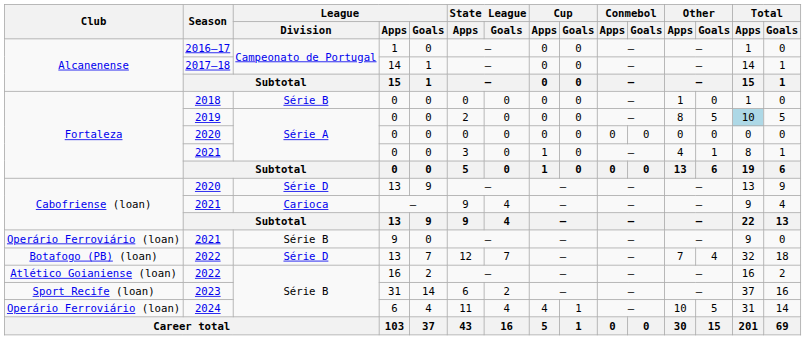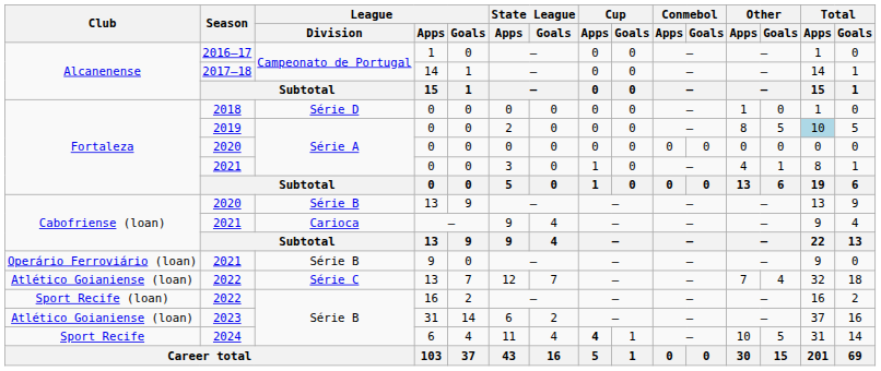2018 | League / Division: Série B -> Série D
2020 / 13 | League / Division: Série D -> Série B
2022 / 13 | Club: Botafogo (PB) (loan) -> Atlético Goianiense (loan)
2022 / 13 | League / Division: Série D -> Série C
2022 / 16 | Club: Atlético Goianiense (loan) -> Sport Recife (loan)
2023 | Club: Sport Recife (loan) -> Atlético Goianiense (loan)
2024 | Club: Operário Ferroviário (loan) -> Sport Recife
2024 | Cup / Apps: normal -> bold
